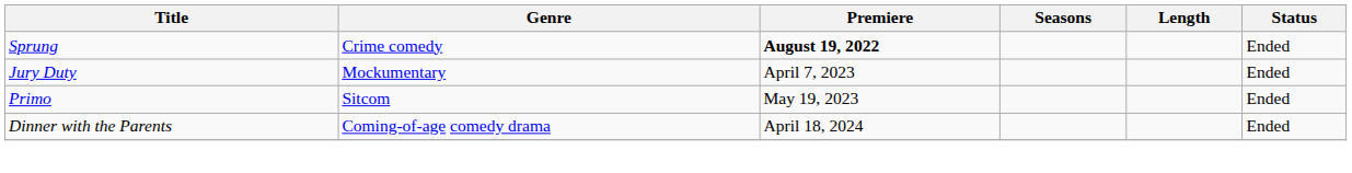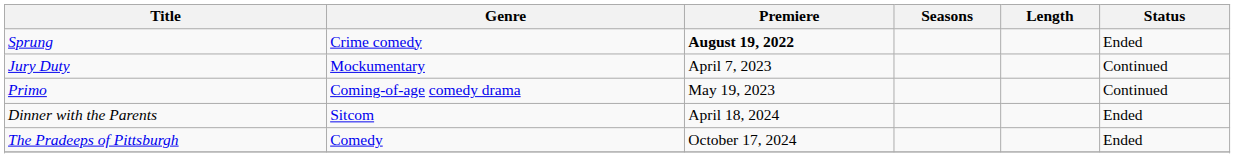Jury Duty | Status: Ended -> Continued
Primo | Genre: Sitcom -> Coming-of-age comedy drama
Primo | Status: Ended -> Continued
Dinner with the Parents | Genre: Coming-of-age comedy drama -> Sitcom
+ row: The Pradeeps of Pittsburgh | Comedy | October 17, 2024 | Ended
